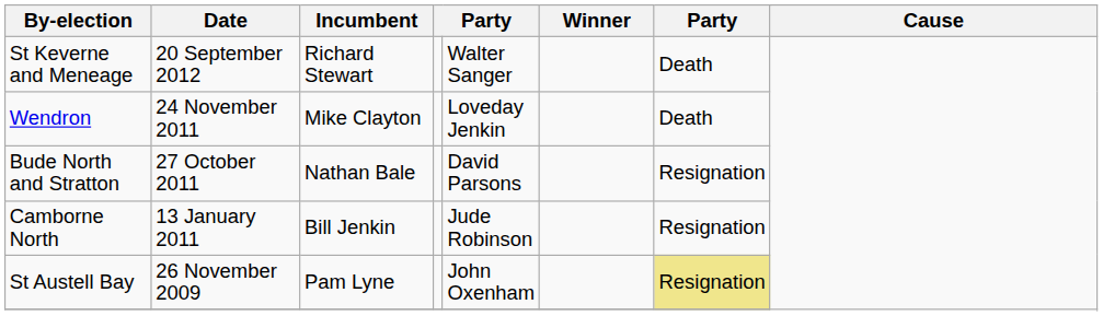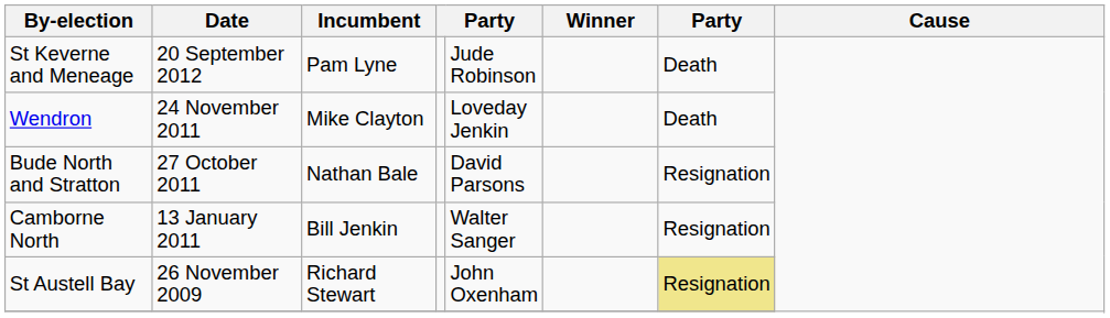St Keverne and Meneage | Incumbent: Richard Stewart -> Pam Lyne
St Keverne and Meneage | column 5: Walter Sanger -> Jude Robinson
Camborne North | column 5: Jude Robinson -> Walter Sanger
St Austell Bay | Incumbent: Pam Lyne -> Richard Stewart
